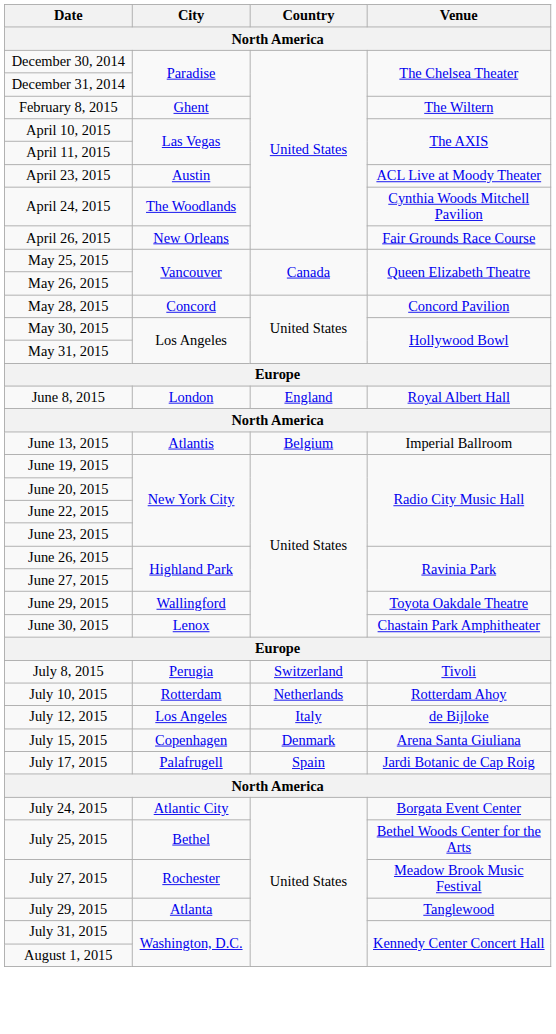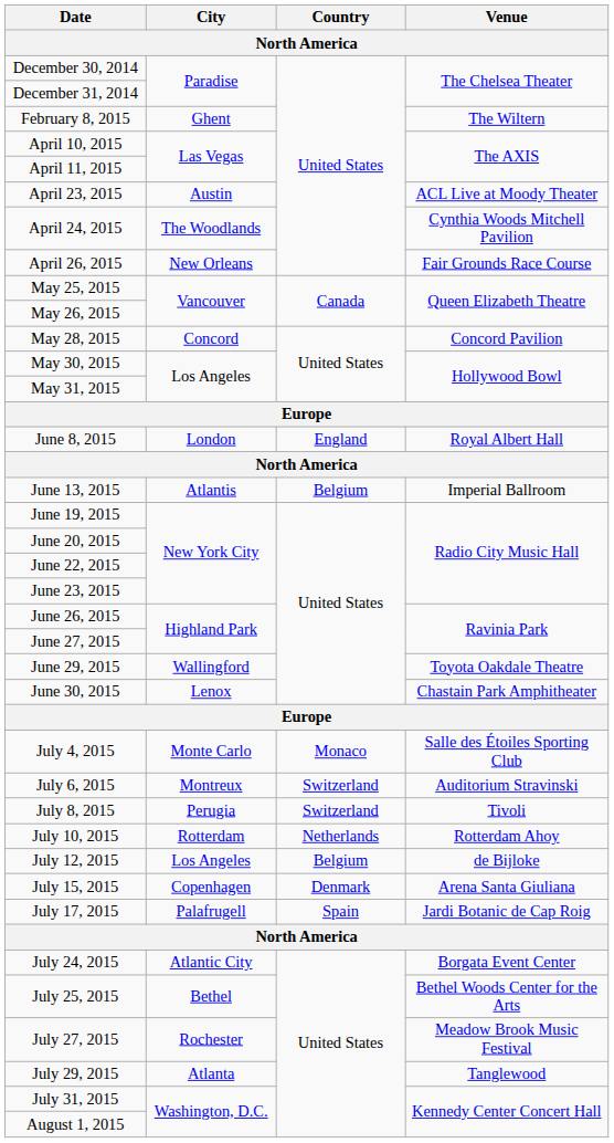+ row: July 4, 2015 | Monte Carlo | Monaco | Salle des Étoiles Sporting Club
+ row: July 6, 2015 | Montreux | Switzerland | Auditorium Stravinski
July 12, 2015 | Country: Italy -> Belgium
